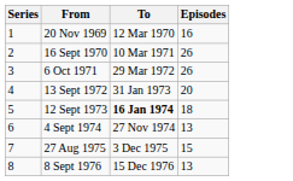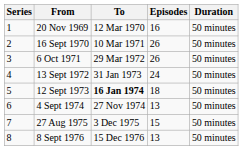+ column: Duration | 50 minutes | 50 minutes | 50 minutes | 50 minutes | 50 minutes | 50 minutes | 50 minutes | 50 minutes
13 Sept 1972 | Episodes: 20 -> 24
